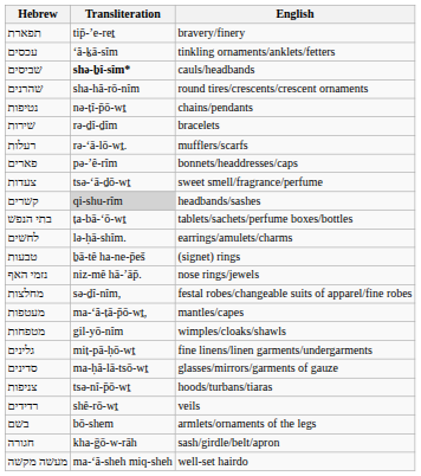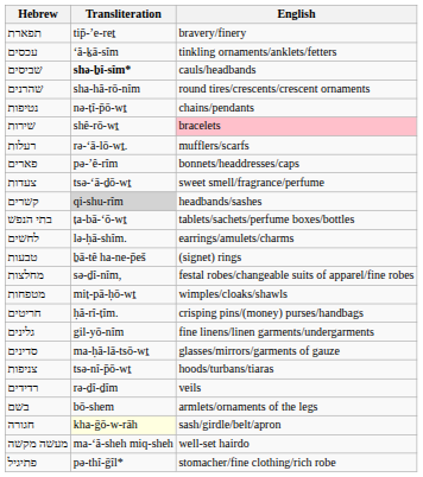שירות | Transliteration: rə-ḏî-ḏîm -> shê-rō-wṯ
שירות | English: no background -> pink background
- row: נזמי האף | niz-mê hā-’āp̄. | nose rings/jewels
- row: מעטפות | ma-‘ă-ṭā-p̄ō-wṯ, | mantles/capes
מטפחות | Transliteration: gil-yō-nîm -> miṭ-pā-ḥō-wṯ
+ row: חריטים | ḥă-rî-ṭîm. | crisping pins/(money) purses/handbags
גלינים | Transliteration: miṭ-pā-ḥō-wṯ -> gil-yō-nîm
רדידים | Transliteration: shê-rō-wṯ -> rə-ḏî-ḏîm
חגורה | Transliteration: no background -> lightyellow background
+ row: פתיגיל | pə-thî-ḡîl* | stomacher/fine clothing/rich robe
